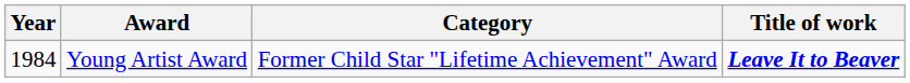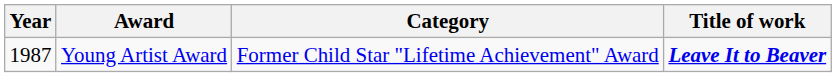Young Artist Award | Year: 1984 -> 1987
